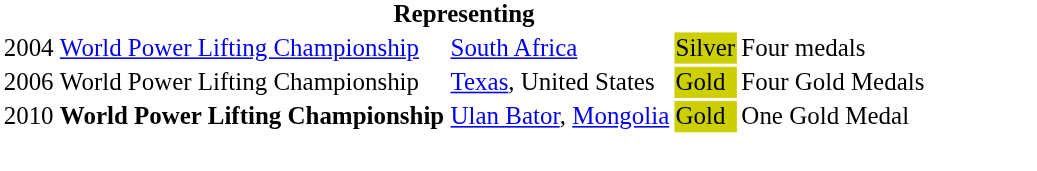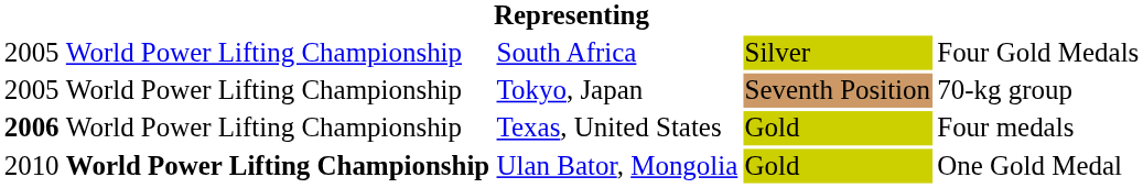South Africa | column 1: 2004 -> 2005
South Africa | column 5: Four medals -> Four Gold Medals
+ row: 2005 | World Power Lifting Championship | Tokyo, Japan | Seventh Position | 70-kg group
Texas, United States | column 1: normal -> bold
Texas, United States | column 5: Four Gold Medals -> Four medals
